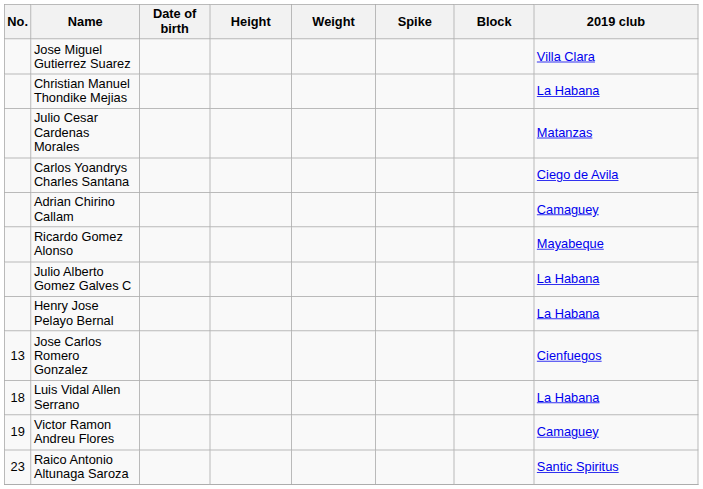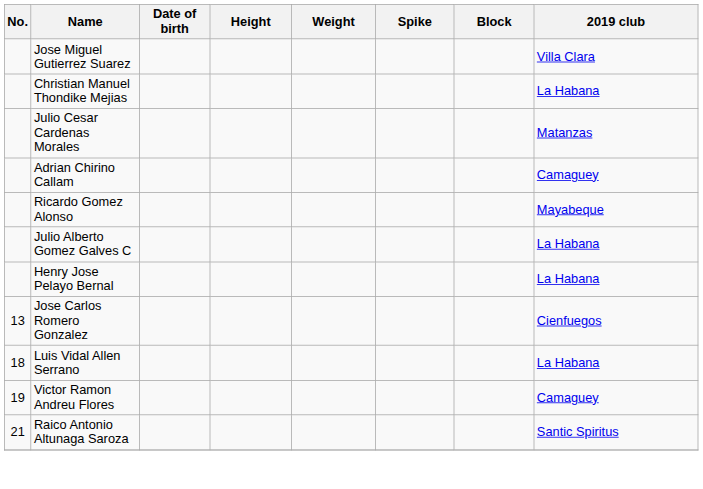- row: Carlos Yoandrys Charles Santana | Ciego de Avila
Raico Antonio Altunaga Saroza | No.: 23 -> 21
